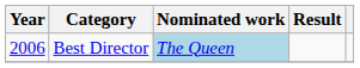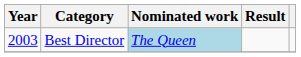Best Director | Year: 2006 -> 2003
